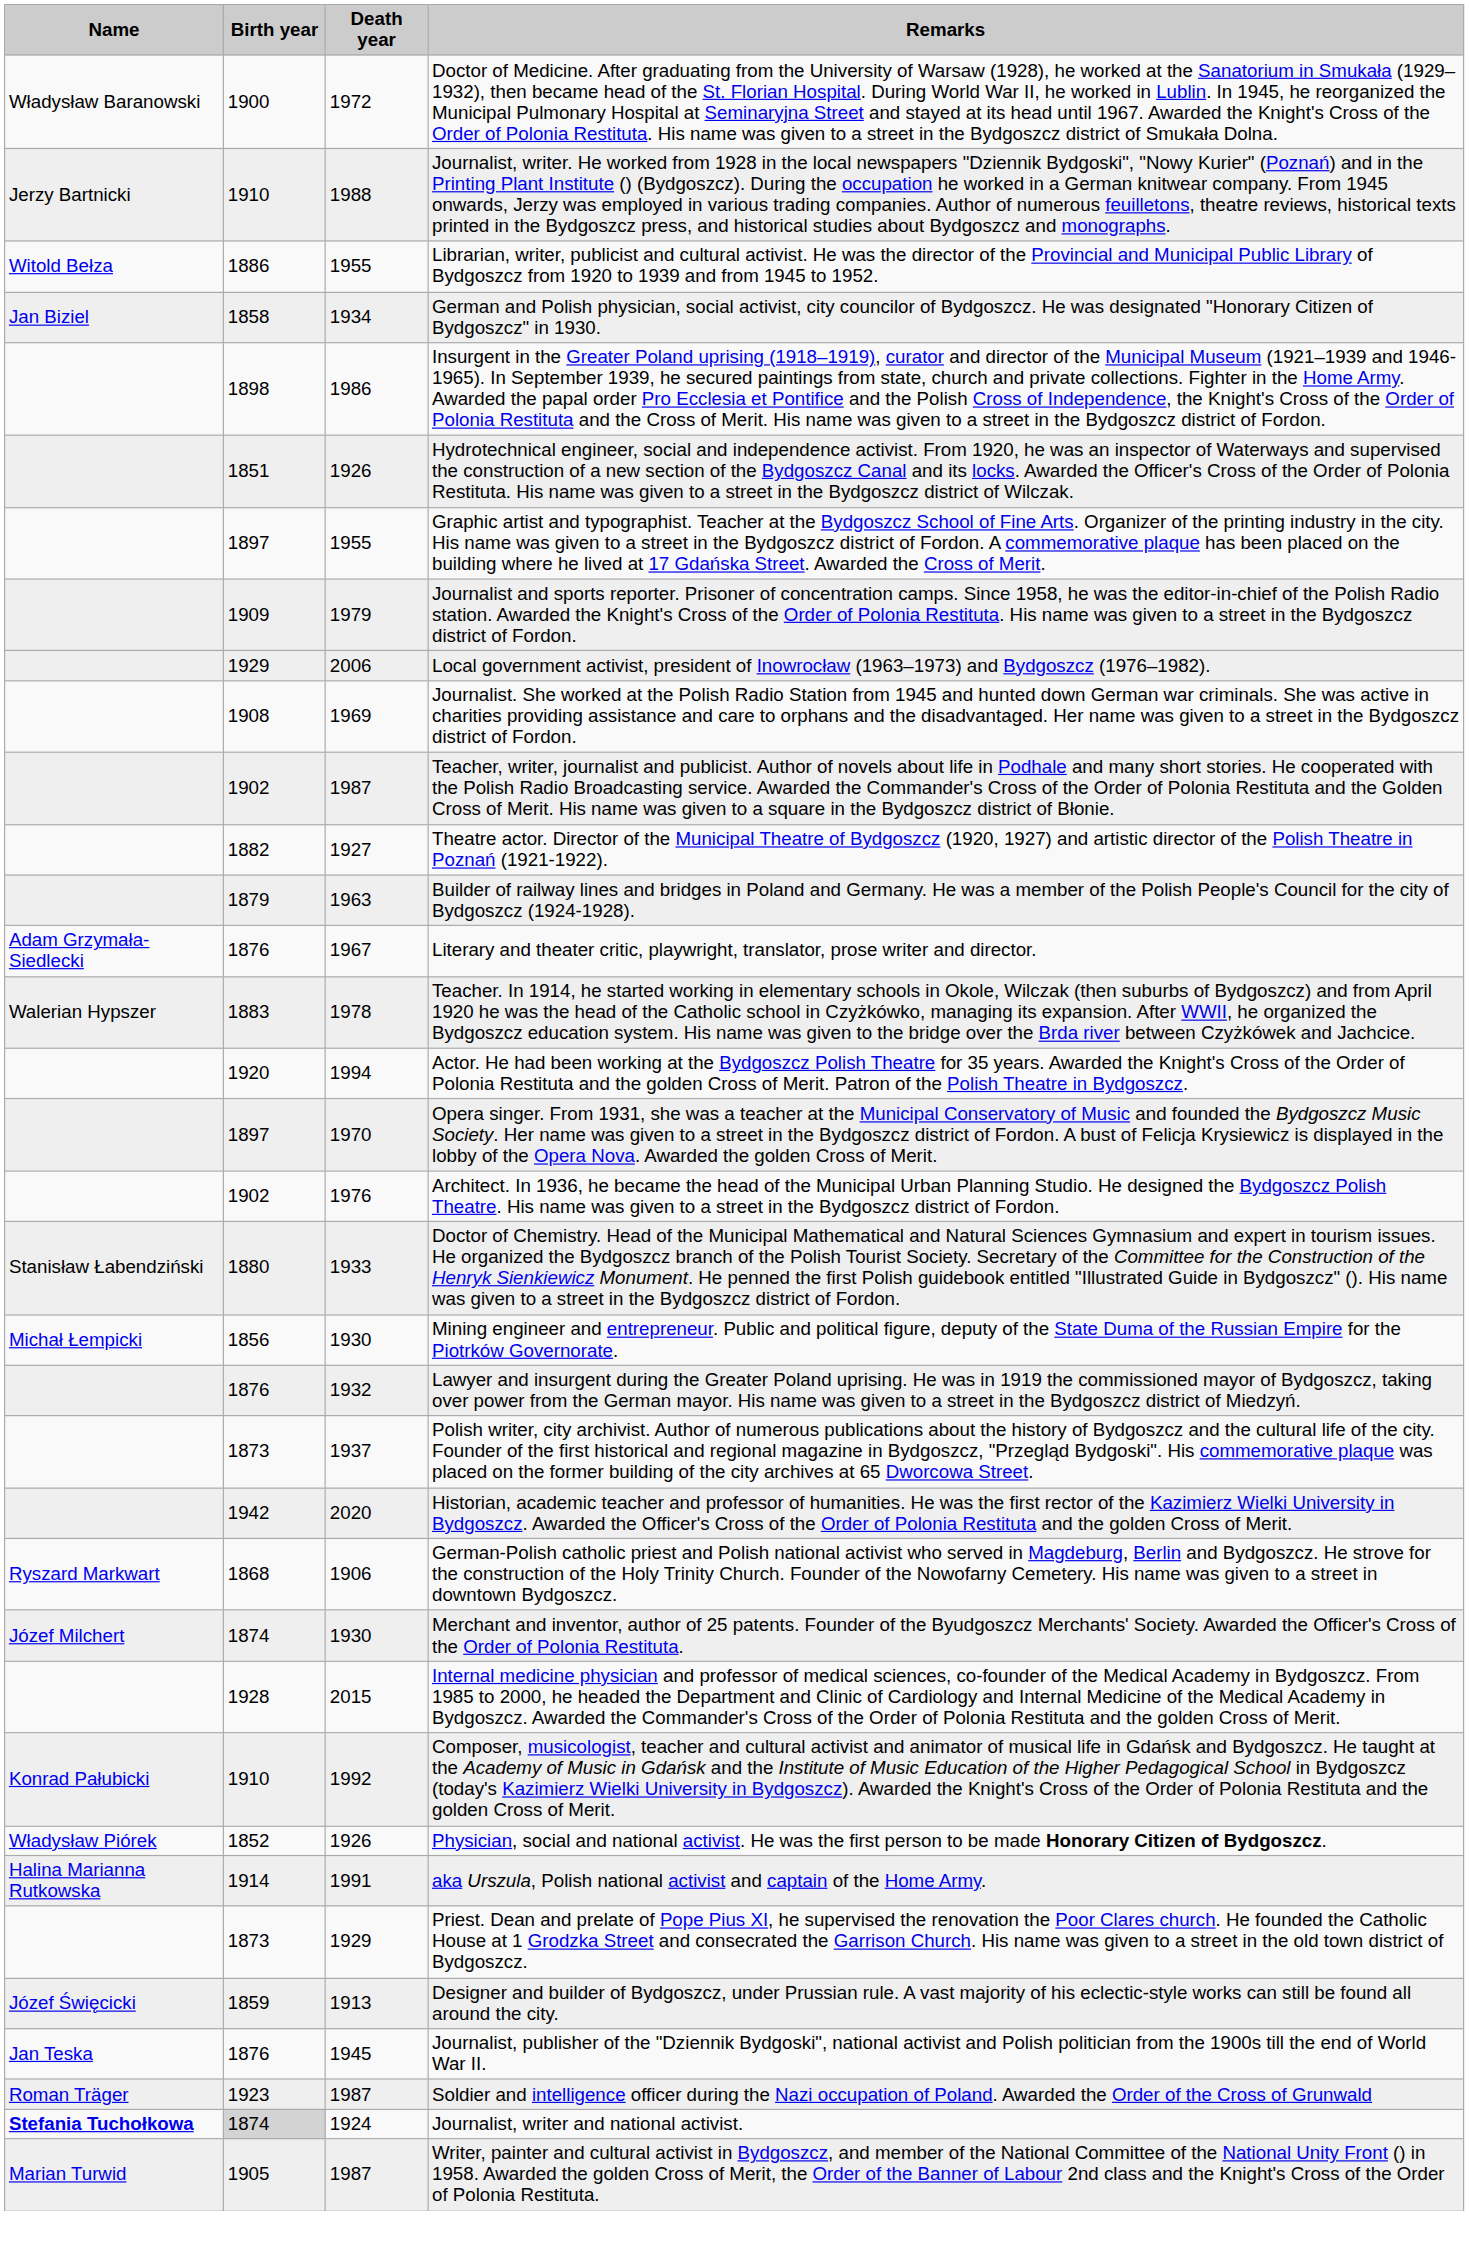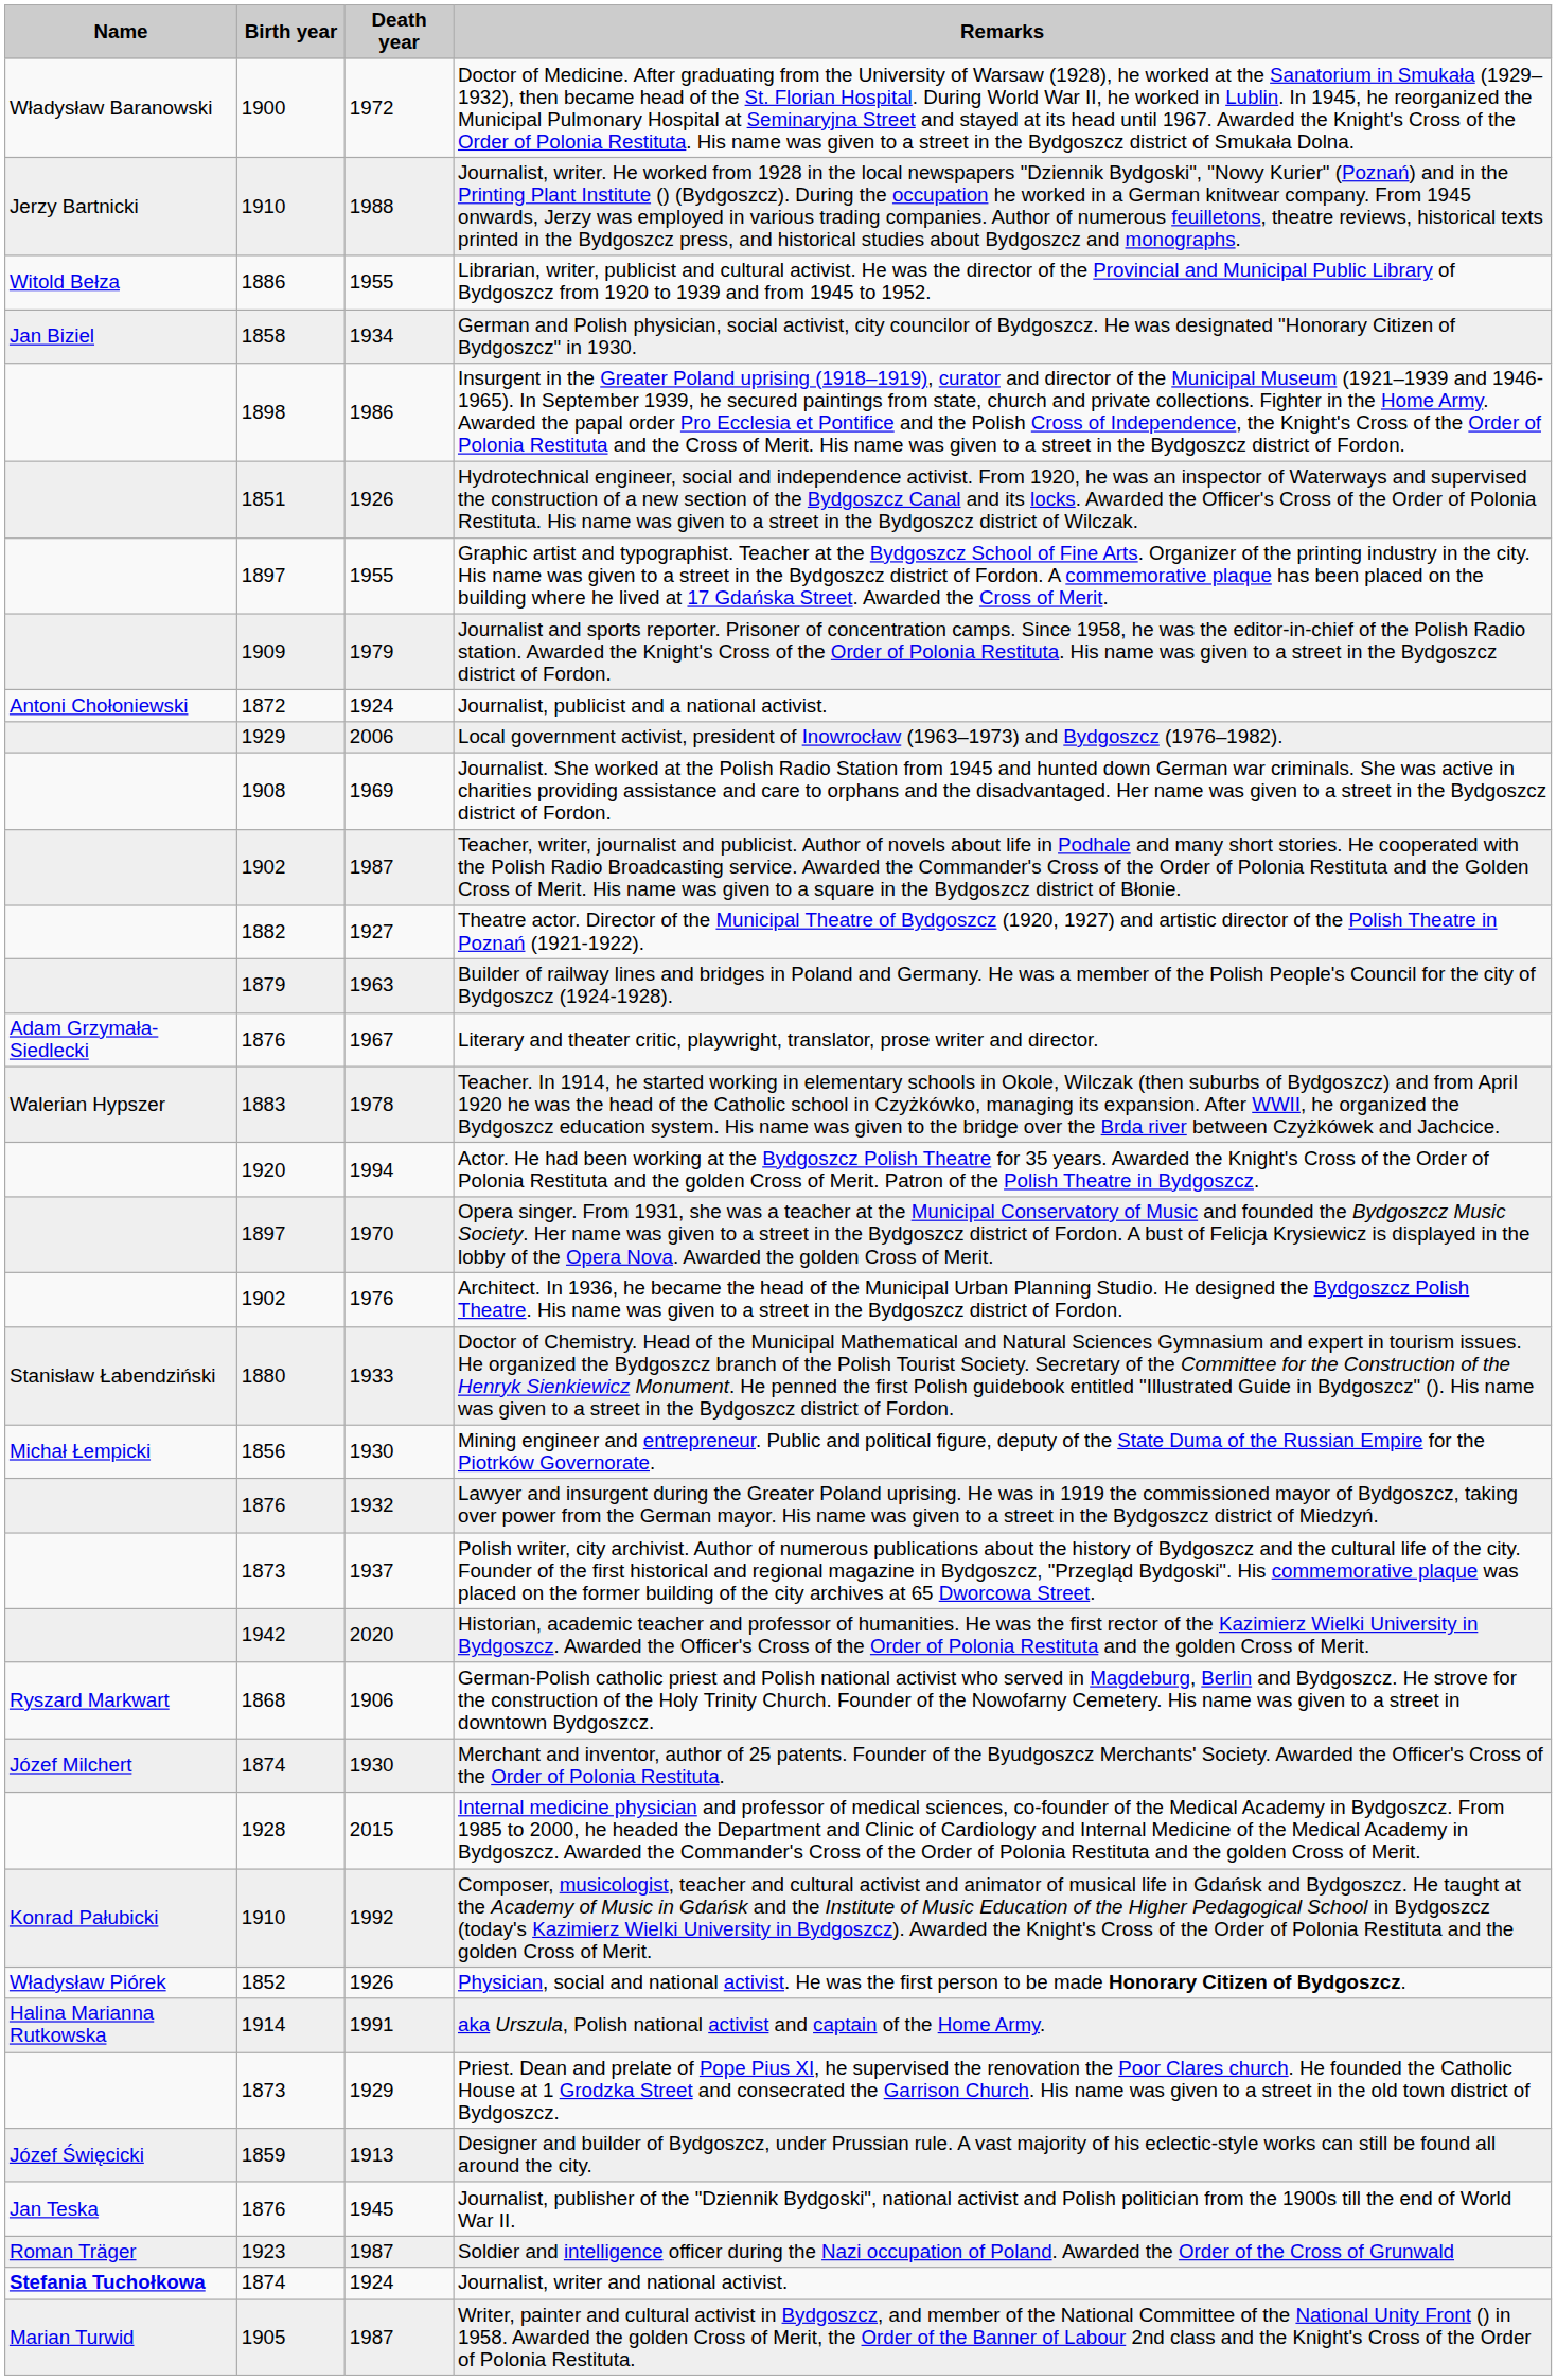+ row: Antoni Chołoniewski | 1872 | 1924 | Journalist, publicist and a national activist.
Journalist, writer and national activist. | Birth year: lightgrey background -> no background
